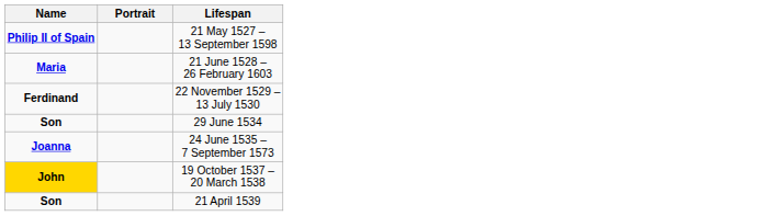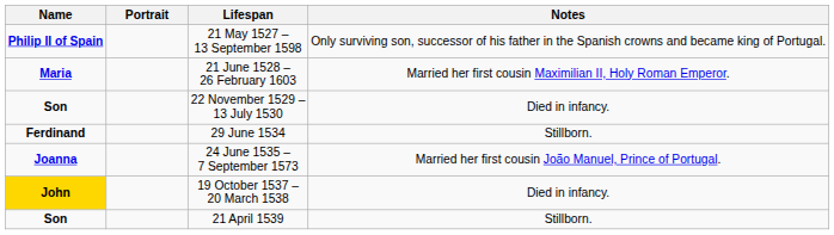+ column: Notes | Only surviving son, successor of his father in the Spanish crowns and became king of Portugal. | Married her first cousin Maximilian II, Holy Roman Emperor. | Died in infancy. | Stillborn. | Married her first cousin João Manuel, Prince of Portugal. | Died in infancy. | Stillborn.
22 November 1529 – 13 July 1530 | Name: Ferdinand -> Son
29 June 1534 | Name: Son -> Ferdinand
